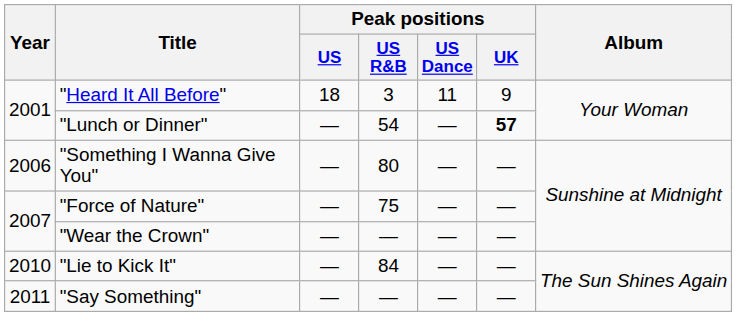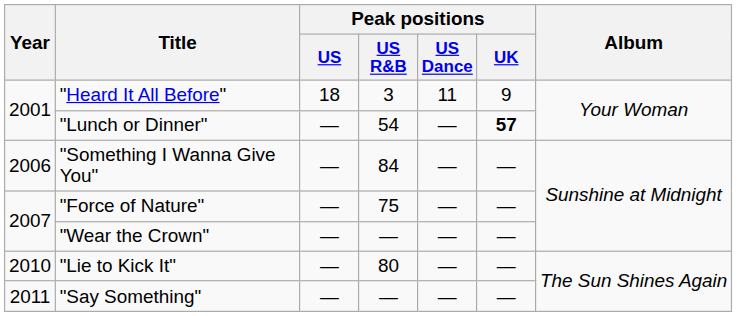"Something I Wanna Give You" | Peak positions / US R&B: 80 -> 84
"Lie to Kick It" | Peak positions / US R&B: 84 -> 80
